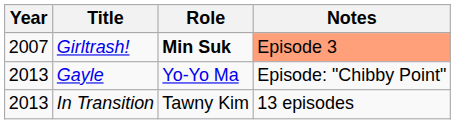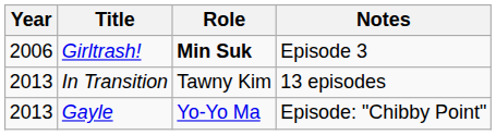Girltrash! | Year: 2007 -> 2006
Girltrash! | Notes: lightsalmon background -> no background
rows swapped: Gayle <-> In Transition
